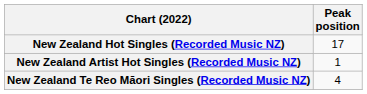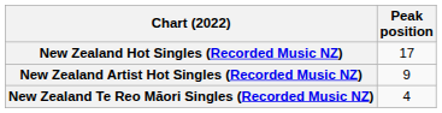New Zealand Artist Hot Singles (Recorded Music NZ) | Peak position: 1 -> 9
